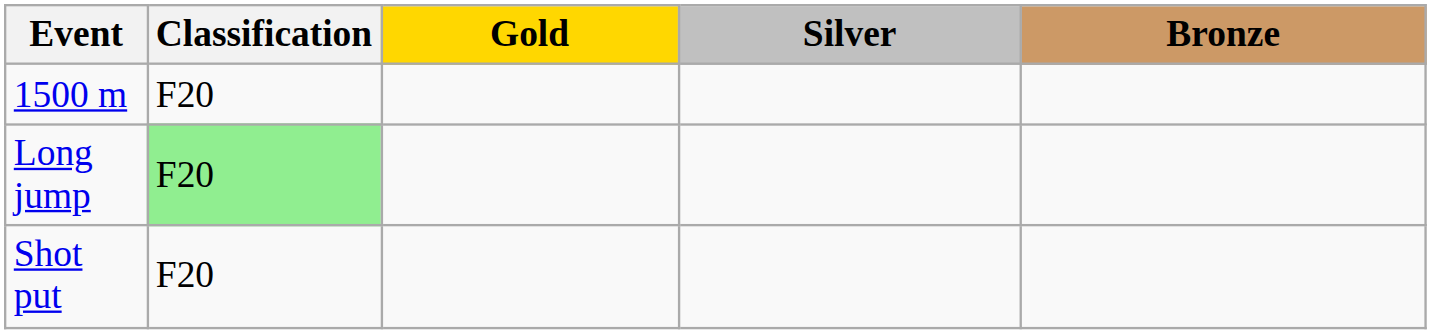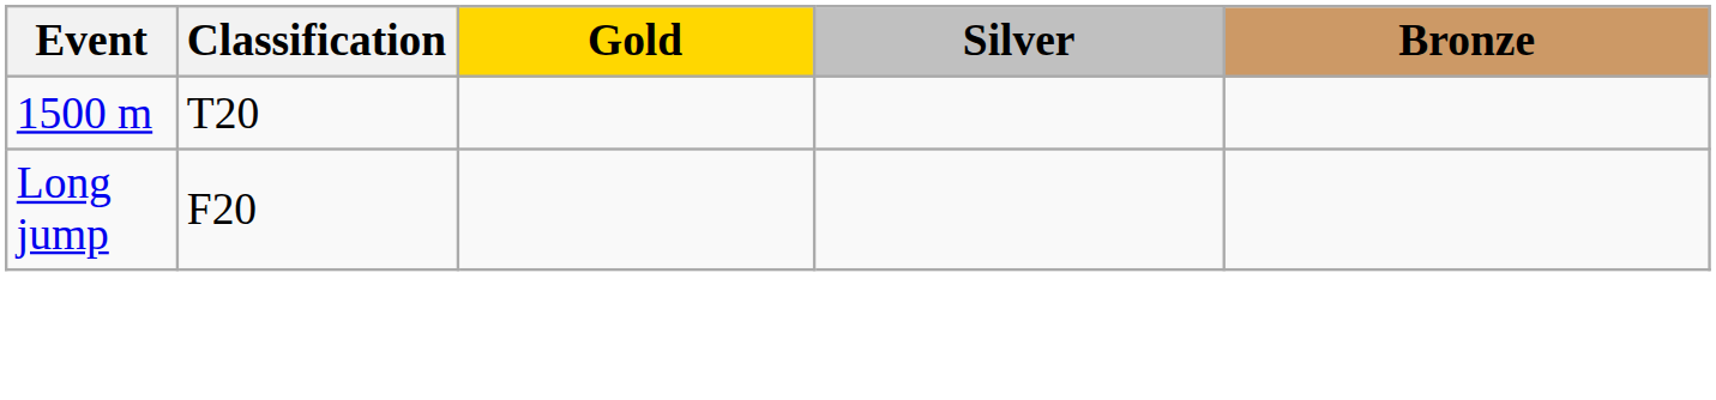1500 m | Classification: F20 -> T20
Long jump | Classification: lightgreen background -> no background
- row: Shot put | F20
